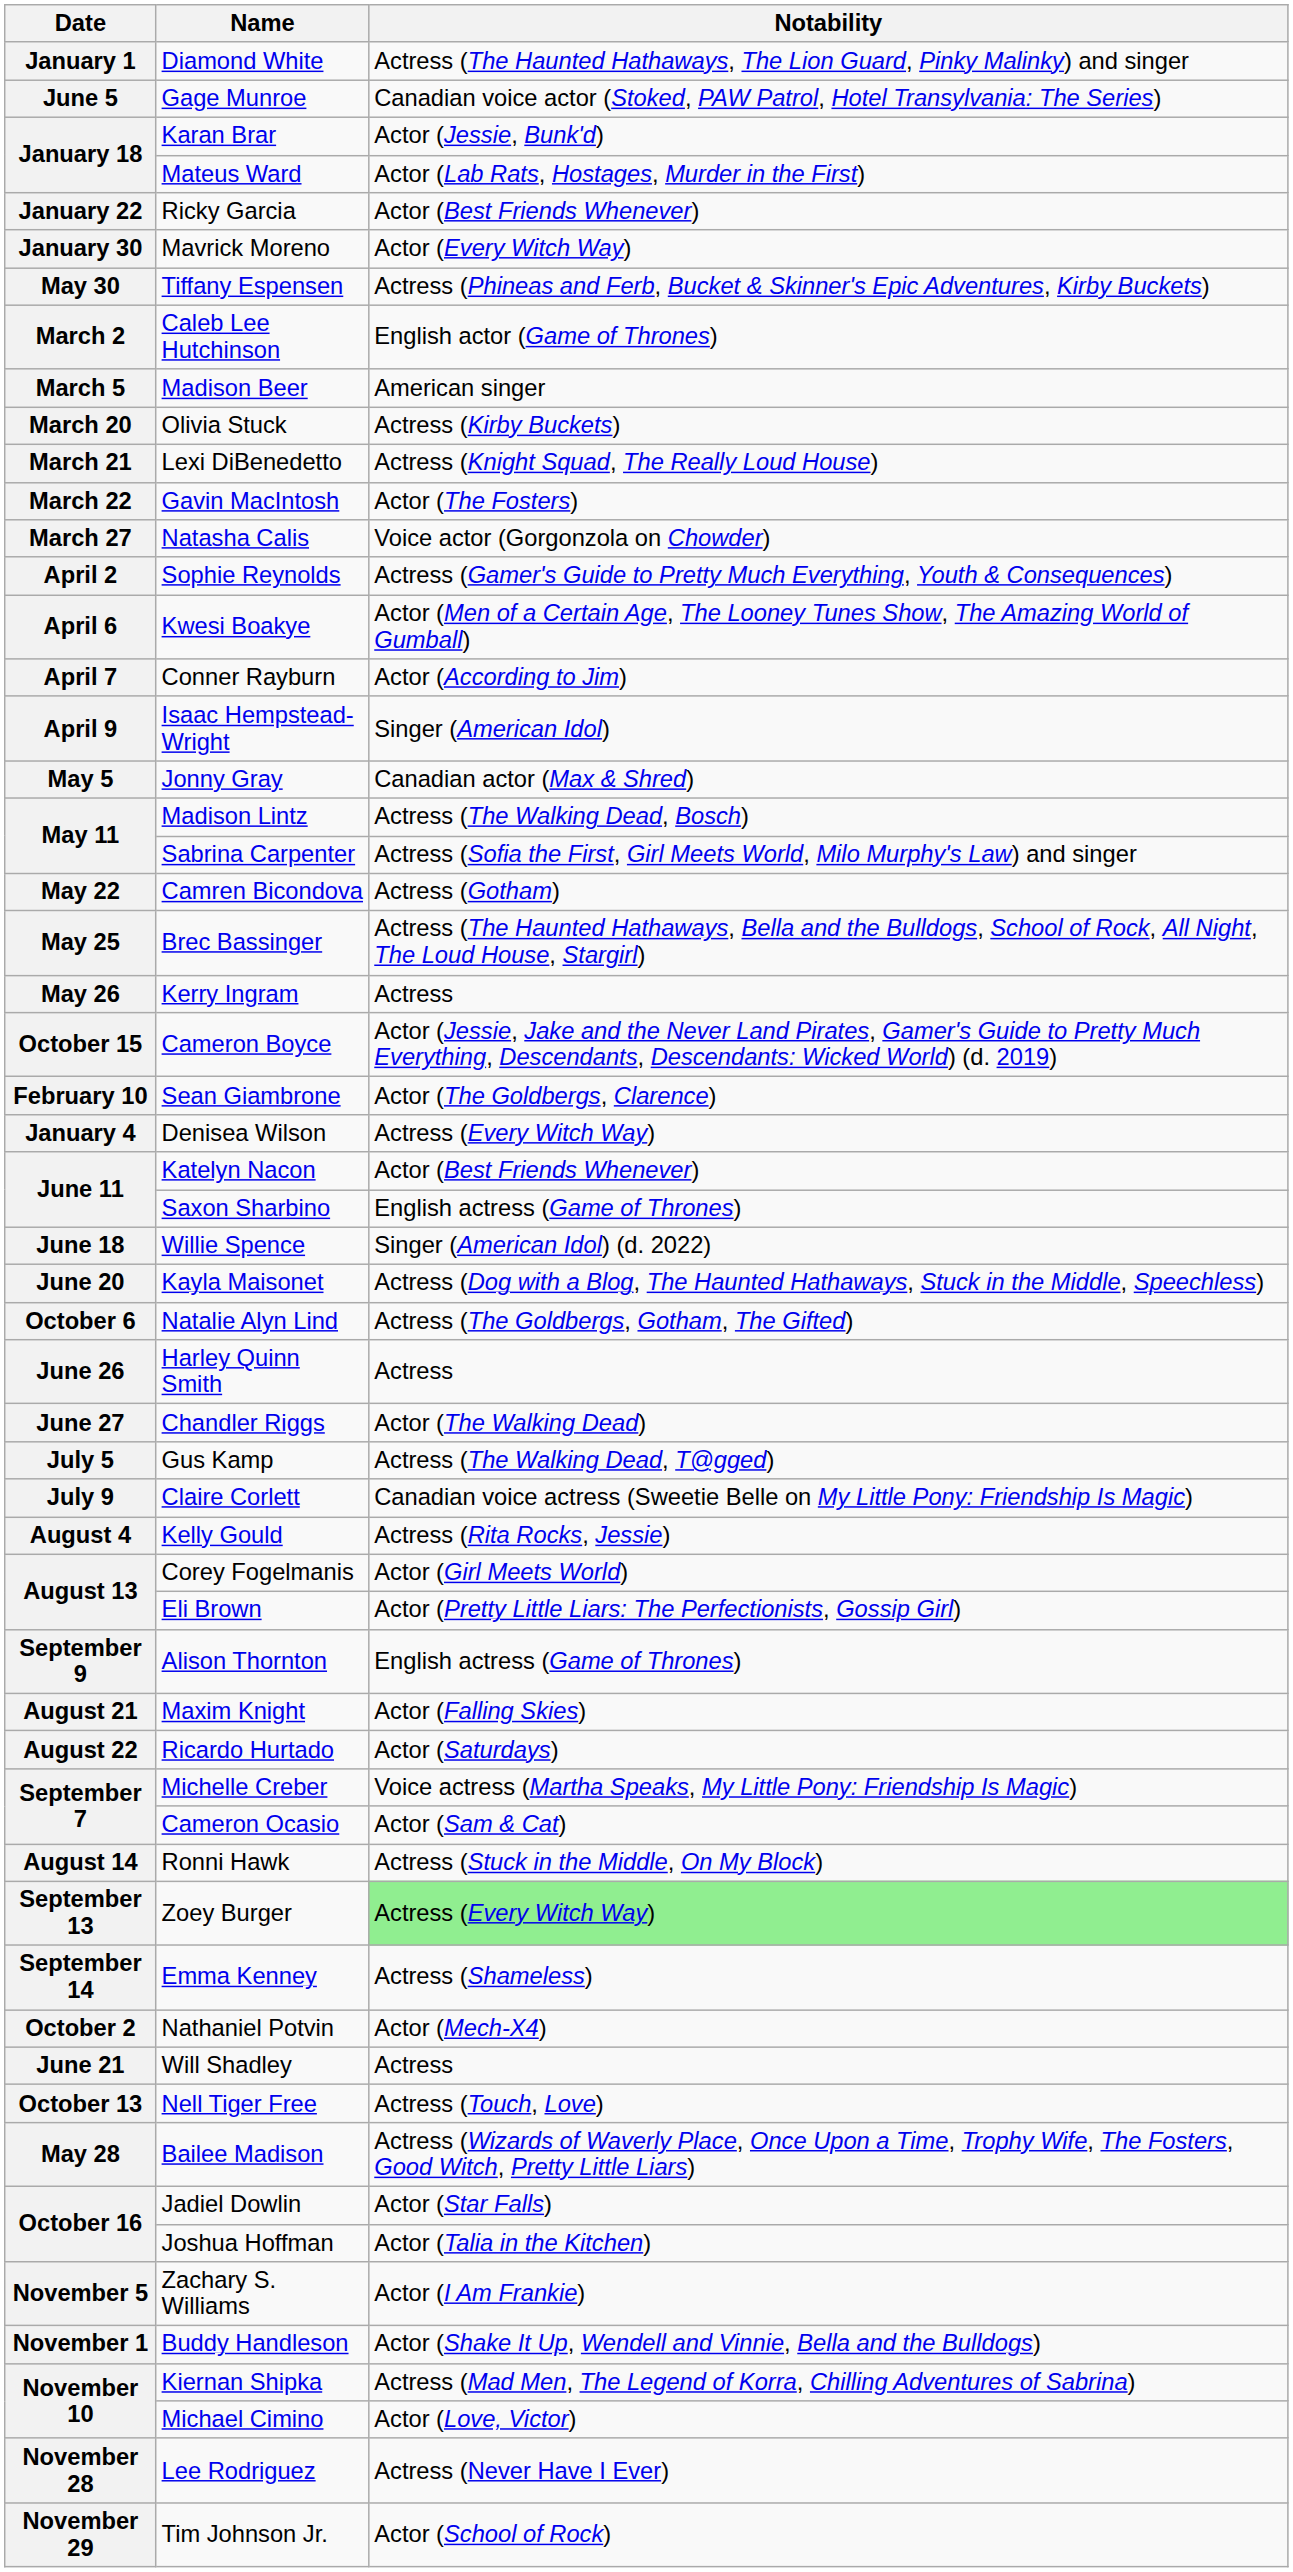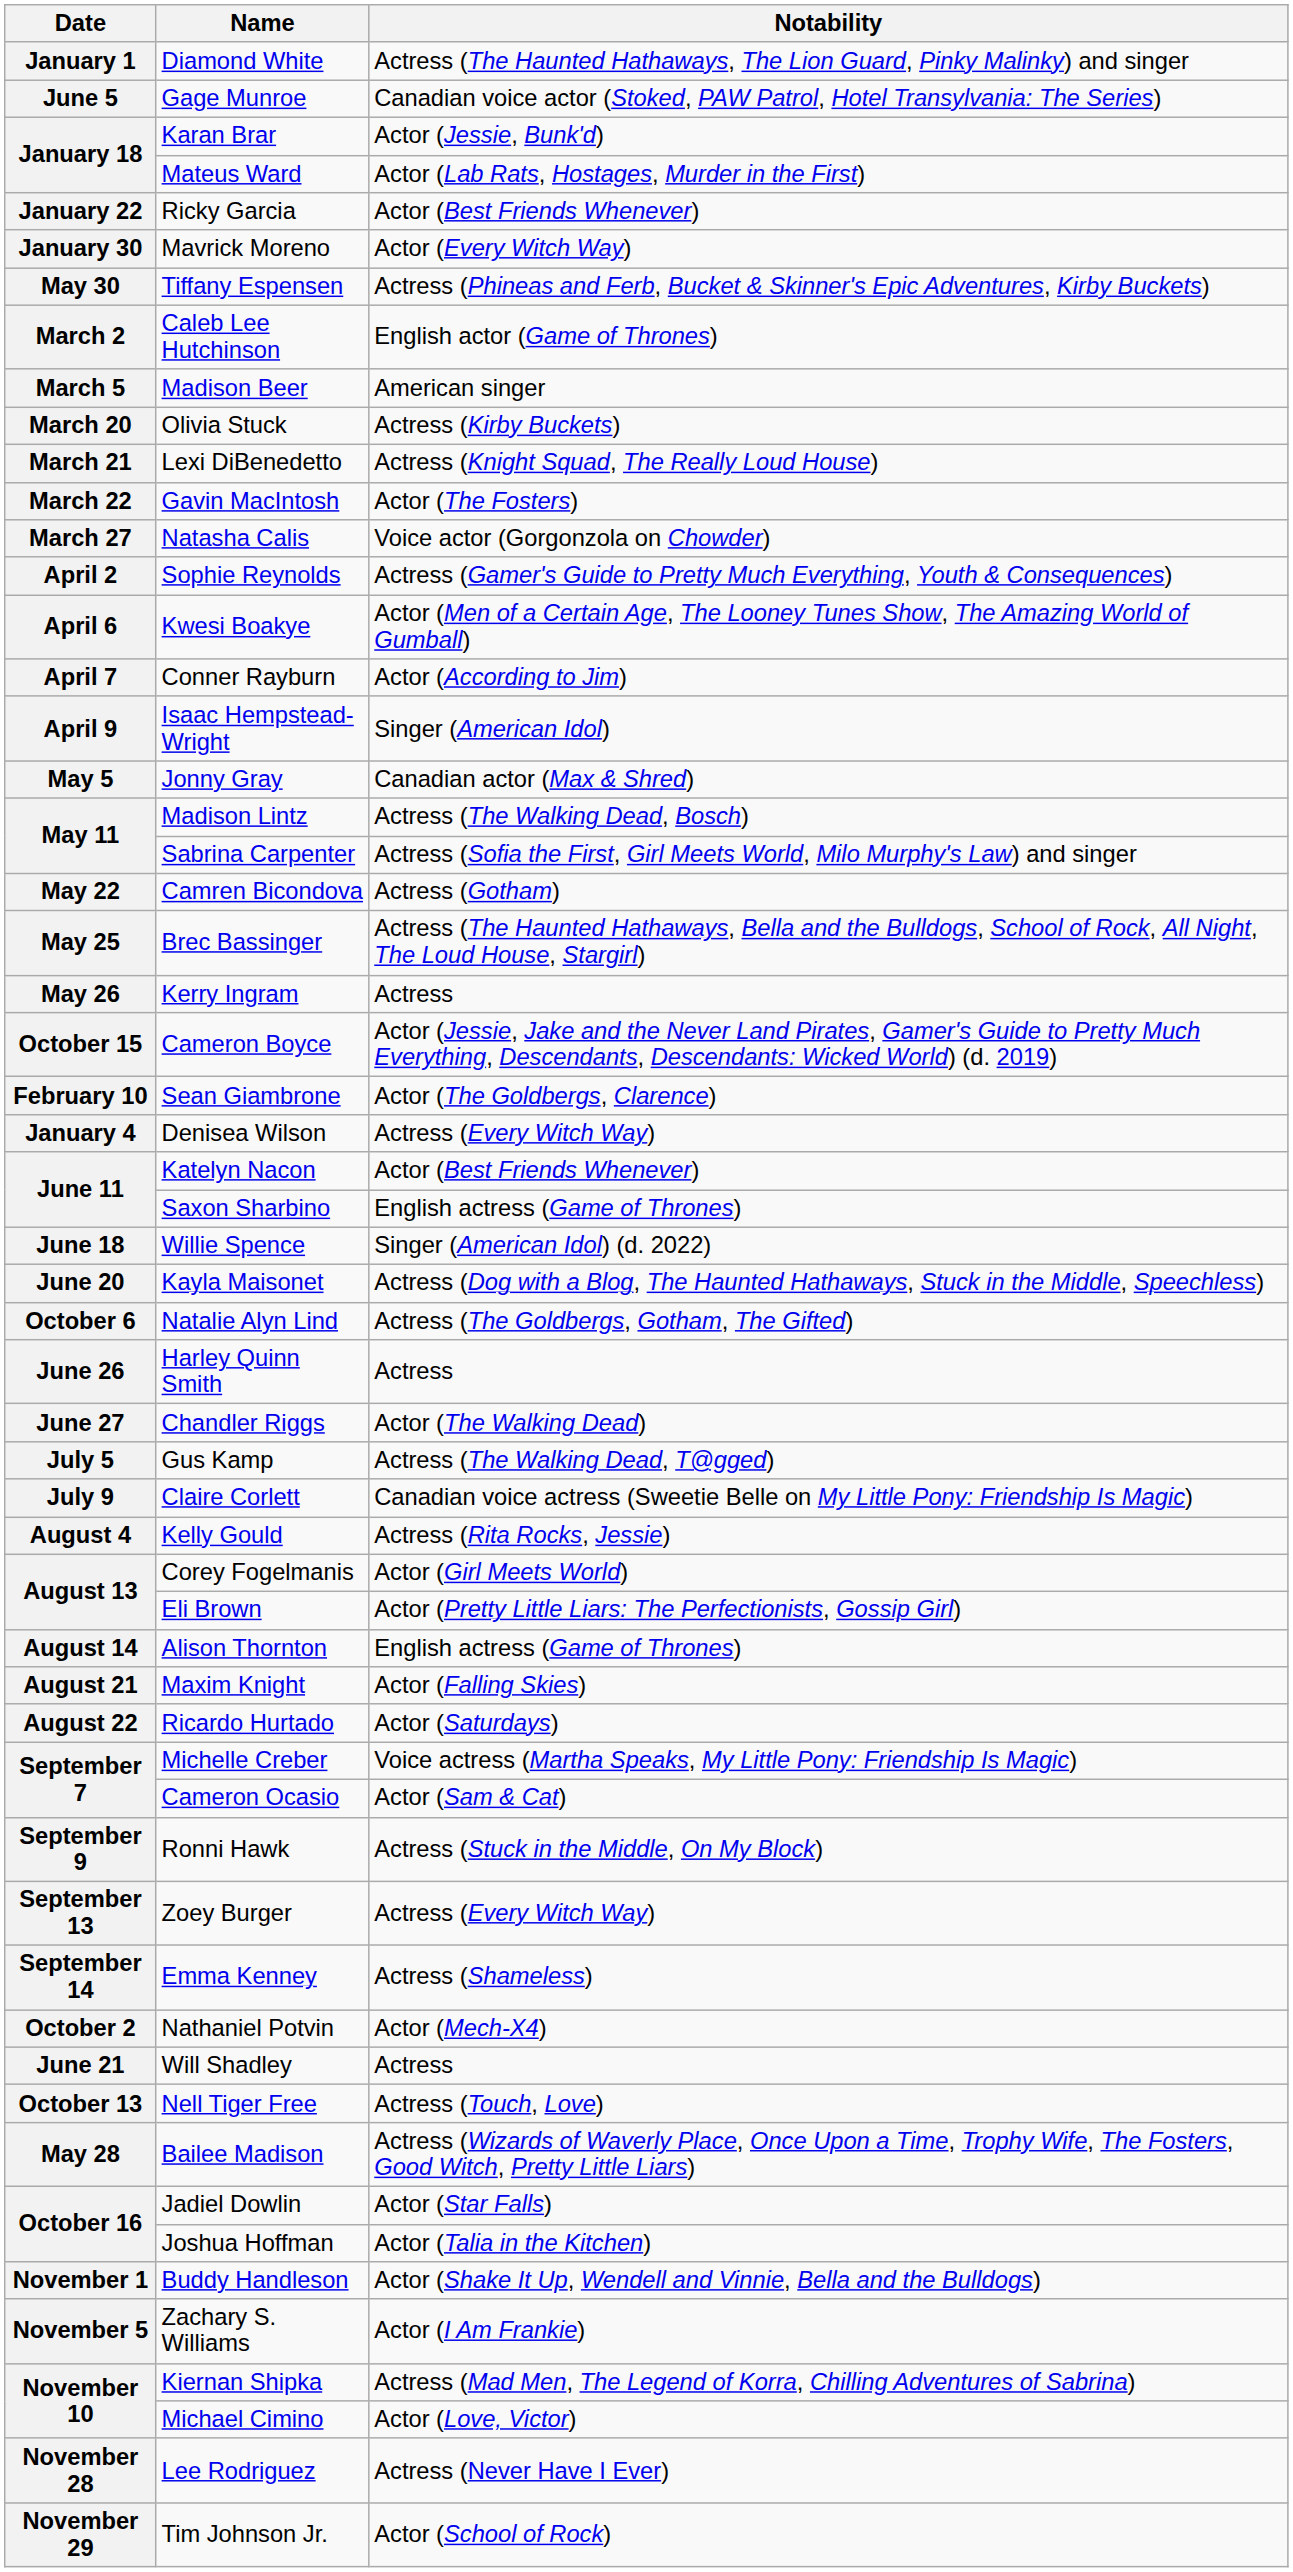Alison Thornton | Date: September 9 -> August 14
Ronni Hawk | Date: August 14 -> September 9
Zoey Burger | Notability: lightgreen background -> no background
rows swapped: Buddy Handleson <-> Zachary S. Williams
